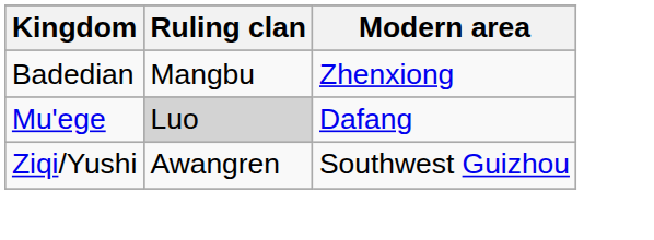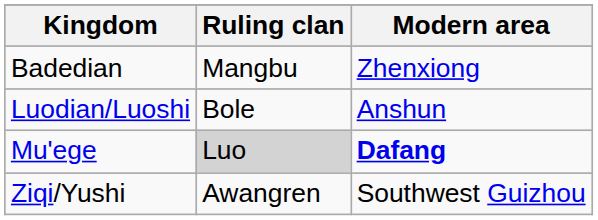+ row: Luodian/Luoshi | Bole | Anshun
Mu'ege | Modern area: normal -> bold
